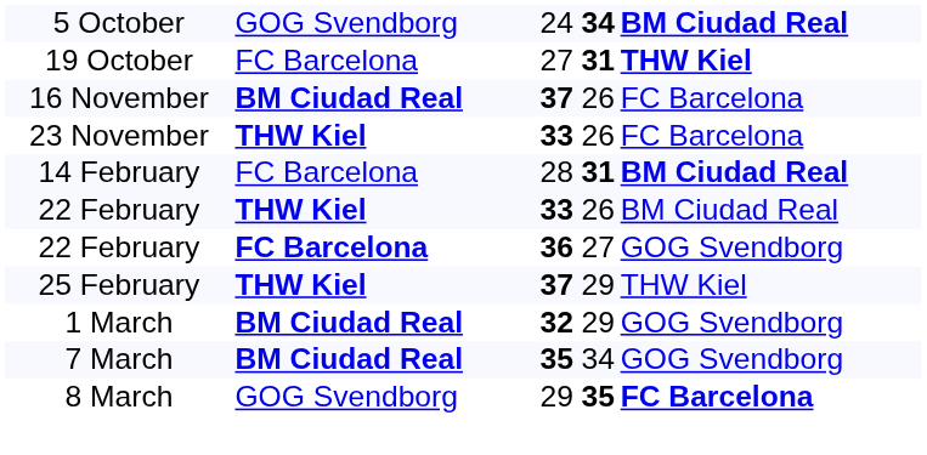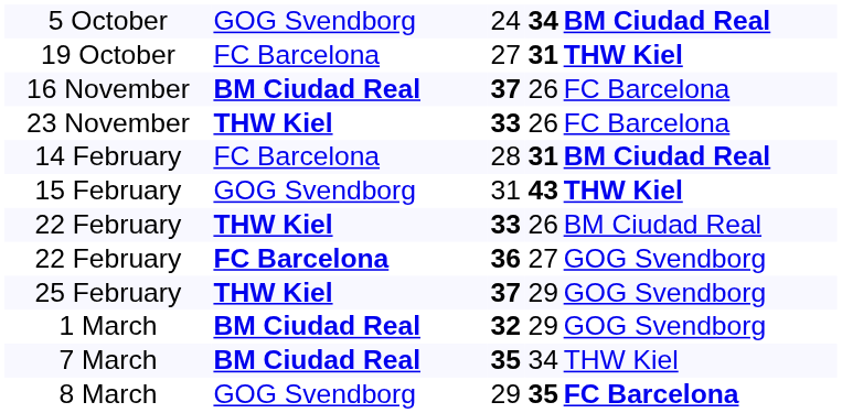+ row: 15 February | GOG Svendborg | 31 | 43 | THW Kiel
25 February | column 5: THW Kiel -> GOG Svendborg
7 March | column 5: GOG Svendborg -> THW Kiel
